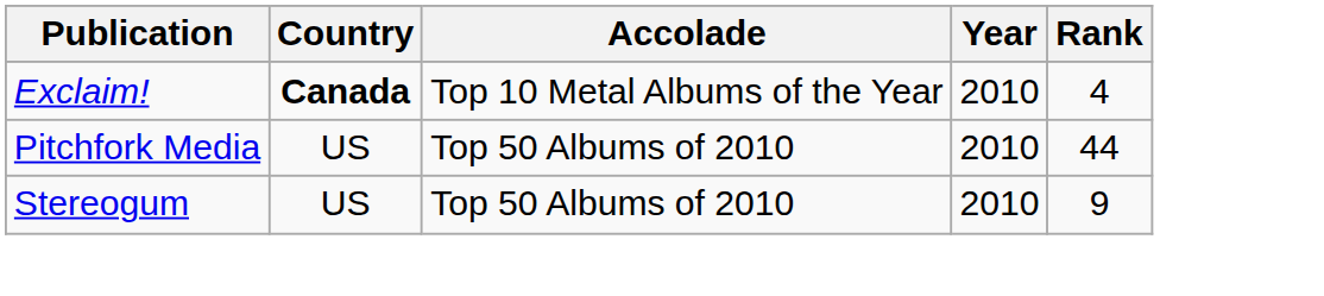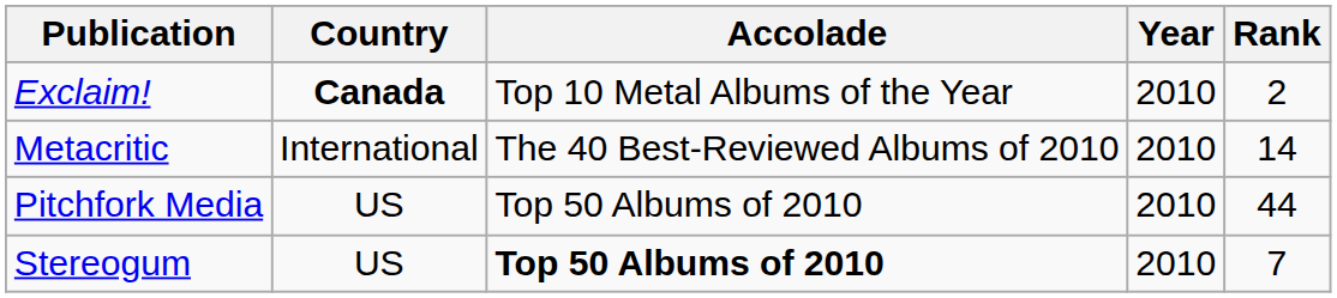Exclaim! | Rank: 4 -> 2
+ row: Metacritic | International | The 40 Best-Reviewed Albums of 2010 | 2010 | 14
Stereogum | Accolade: normal -> bold
Stereogum | Rank: 9 -> 7
